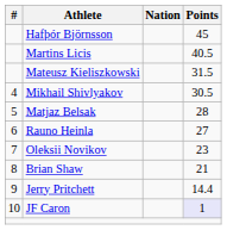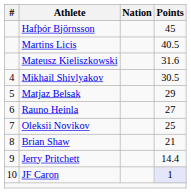Mateusz Kieliszkowski | Points: 31.5 -> 31.6
Matjaz Belsak | Points: 28 -> 29
Oleksii Novikov | Points: 23 -> 25
